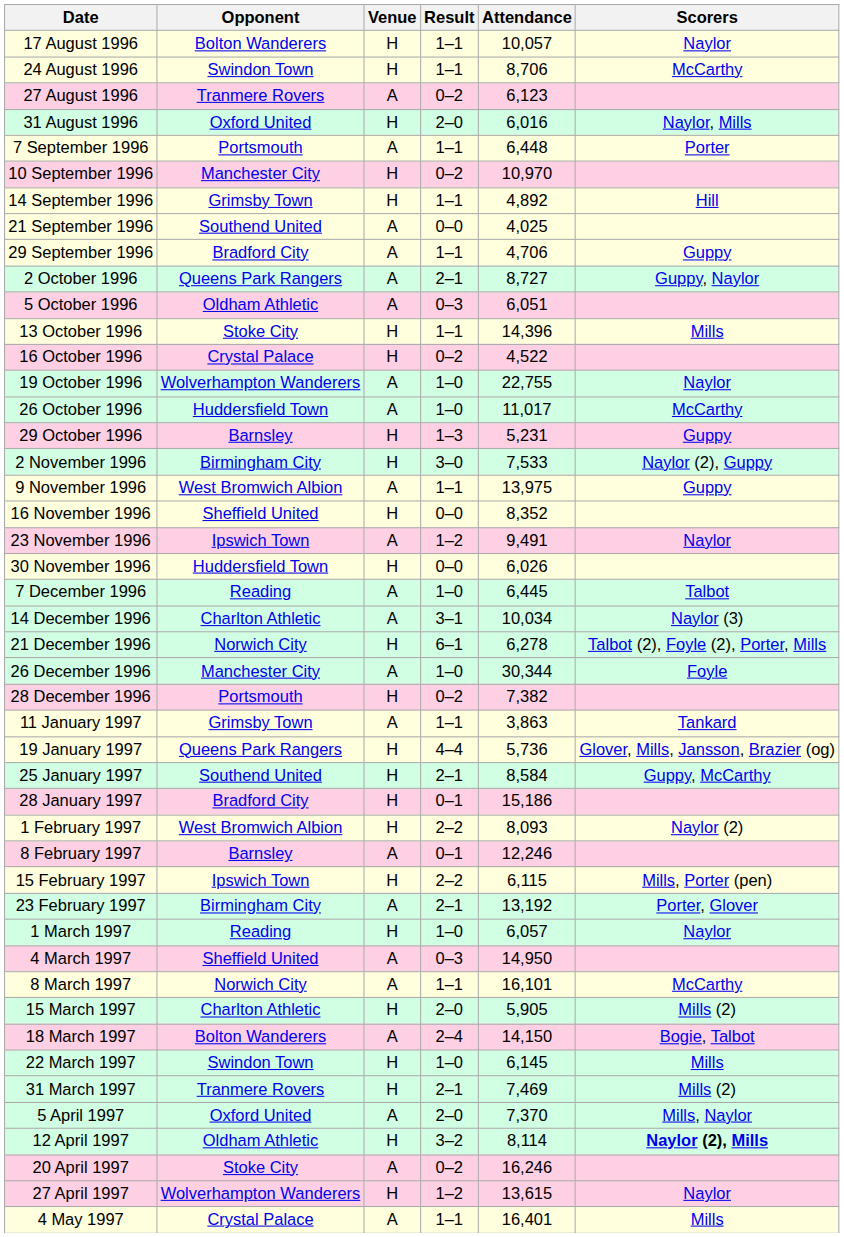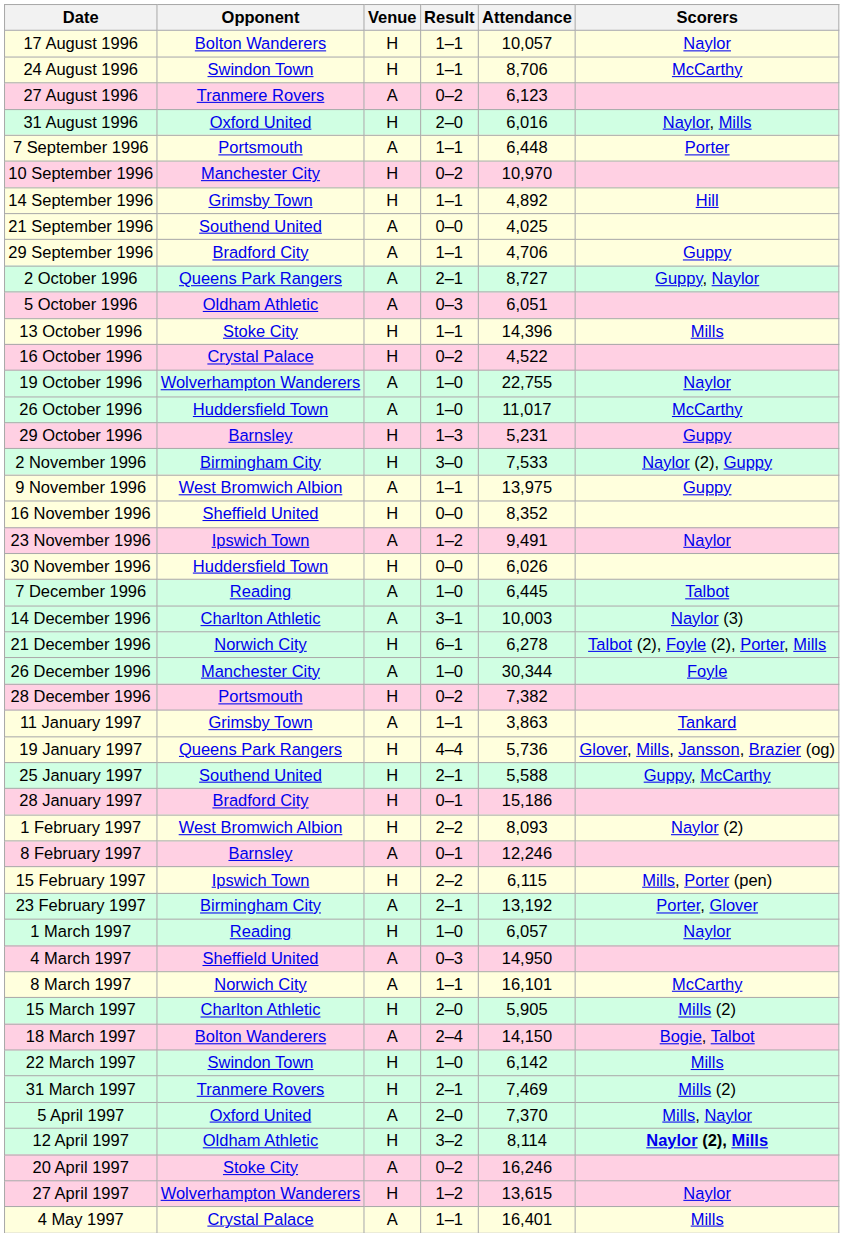14 December 1996 | Attendance: 10,034 -> 10,003
25 January 1997 | Attendance: 8,584 -> 5,588
22 March 1997 | Attendance: 6,145 -> 6,142
